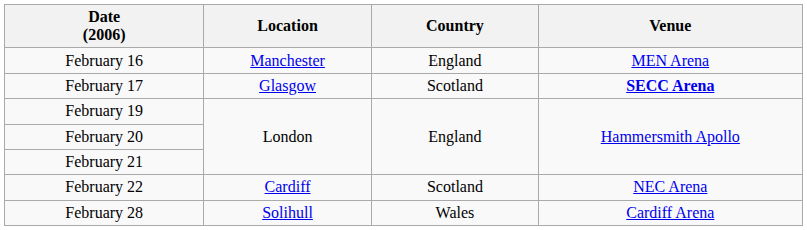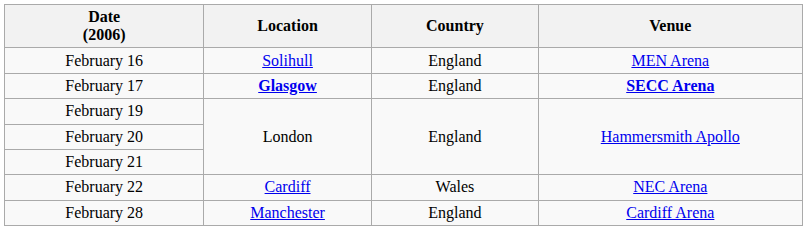February 16 | Location: Manchester -> Solihull
February 17 | Location: normal -> bold
February 17 | Country: Scotland -> England
February 22 | Country: Scotland -> Wales
February 28 | Location: Solihull -> Manchester
February 28 | Country: Wales -> England
